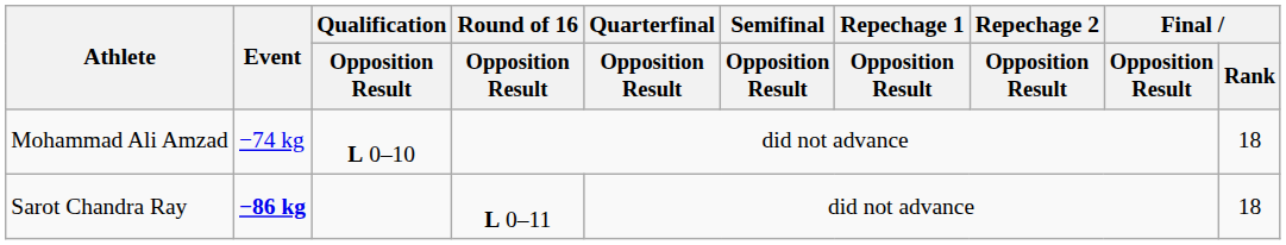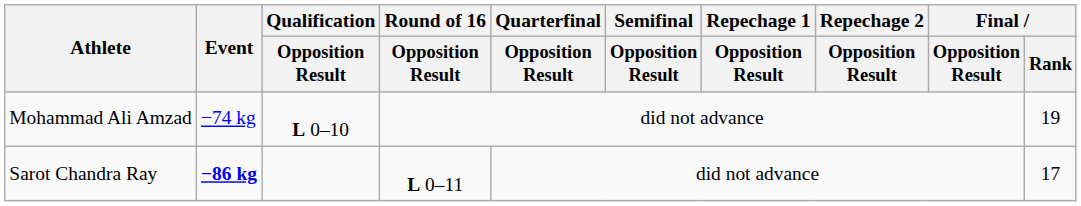Mohammad Ali Amzad | Final / Rank: 18 -> 19
Sarot Chandra Ray | Final / Rank: 18 -> 17
